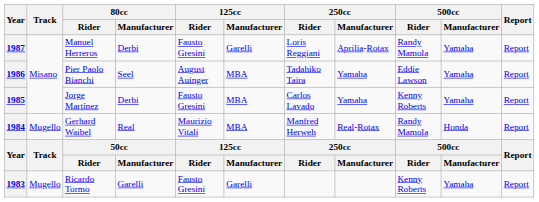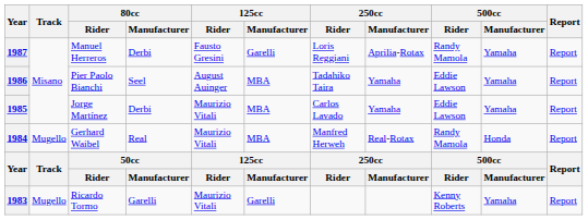1985 | 125cc / Rider: Fausto Gresini -> Maurizio Vitali
1985 | 500cc / Rider: Kenny Roberts -> Eddie Lawson
1983 | 125cc / Rider: Fausto Gresini -> Maurizio Vitali
